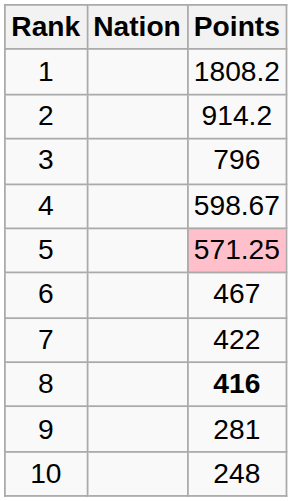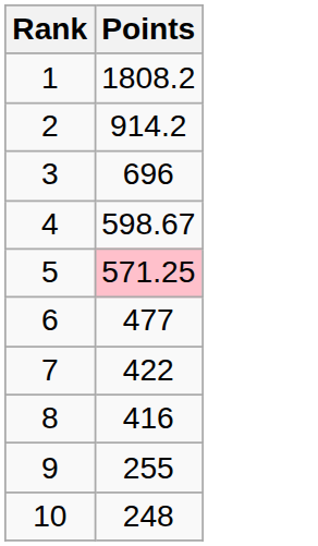- column: Nation
3 | Points: 796 -> 696
6 | Points: 467 -> 477
8 | Points: bold -> normal
9 | Points: 281 -> 255
